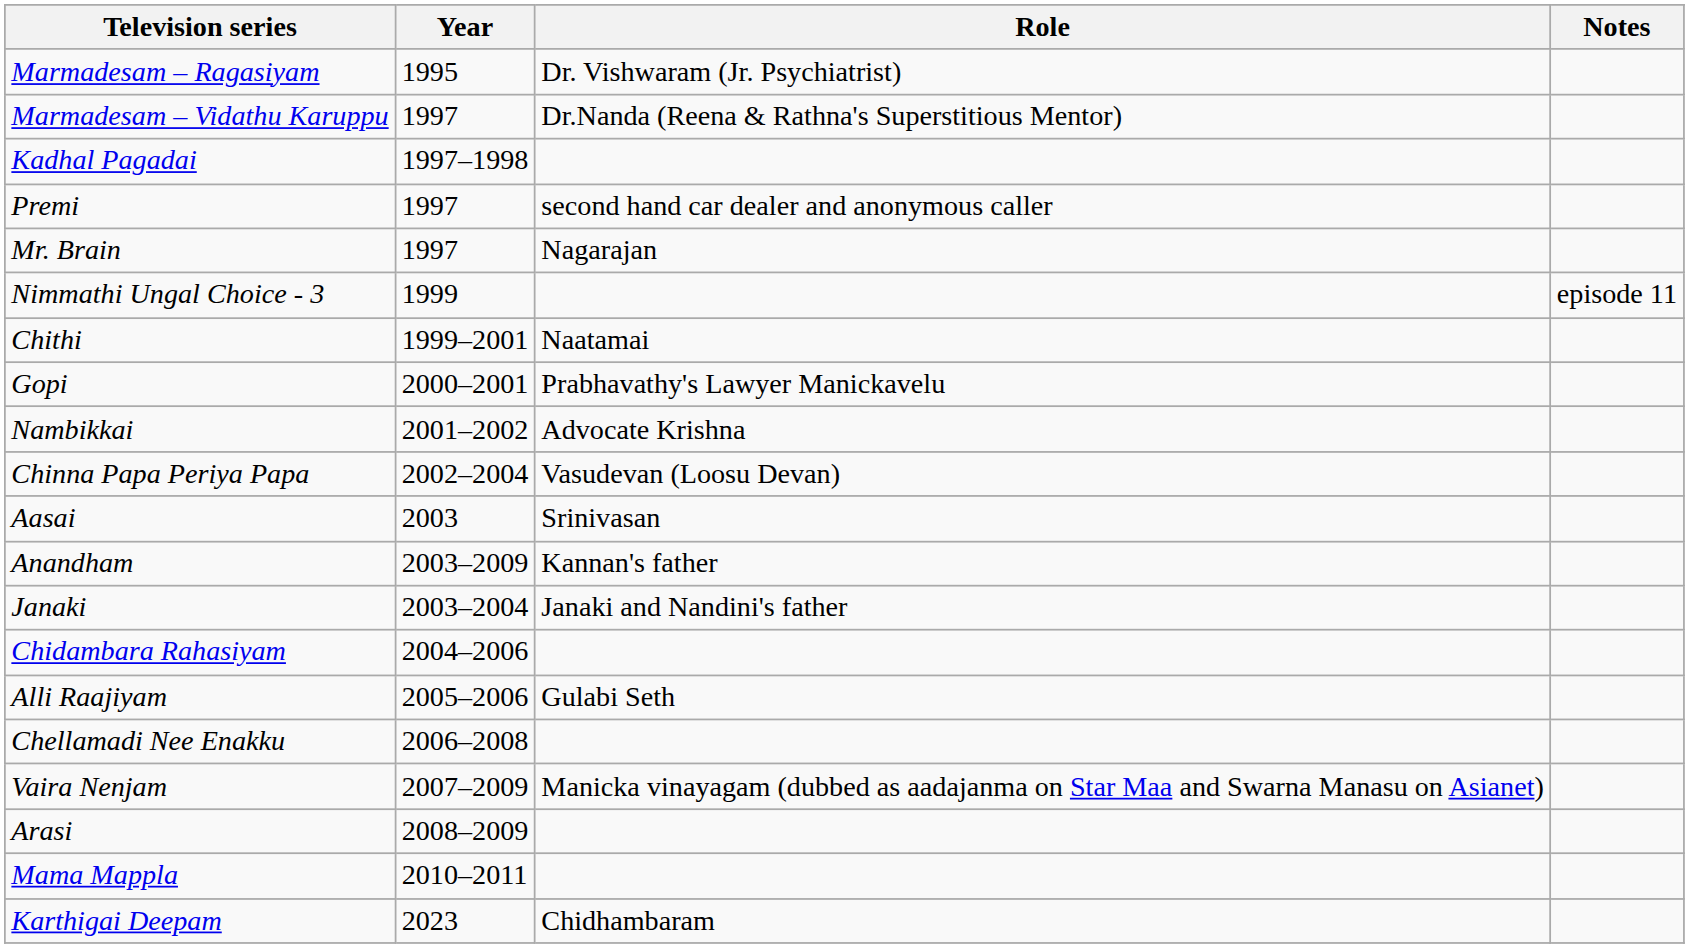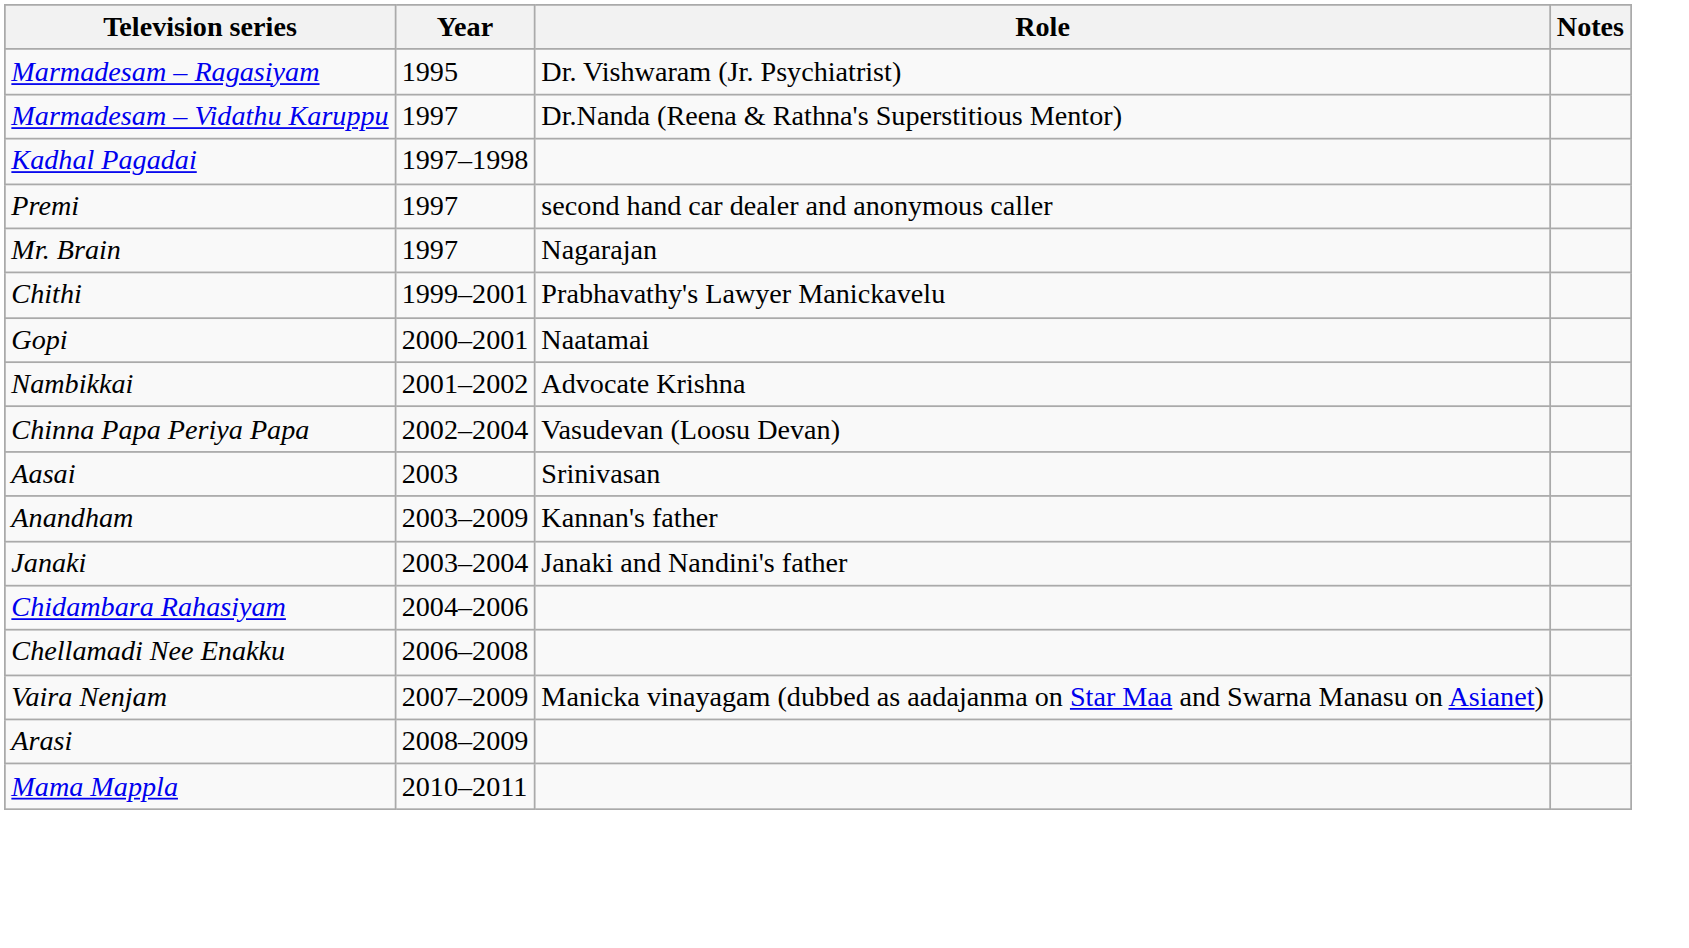- row: Nimmathi Ungal Choice - 3 | 1999 | episode 11
Chithi | Role: Naatamai -> Prabhavathy's Lawyer Manickavelu
Gopi | Role: Prabhavathy's Lawyer Manickavelu -> Naatamai
- row: Alli Raajiyam | 2005–2006 | Gulabi Seth
- row: Karthigai Deepam | 2023 | Chidhambaram
